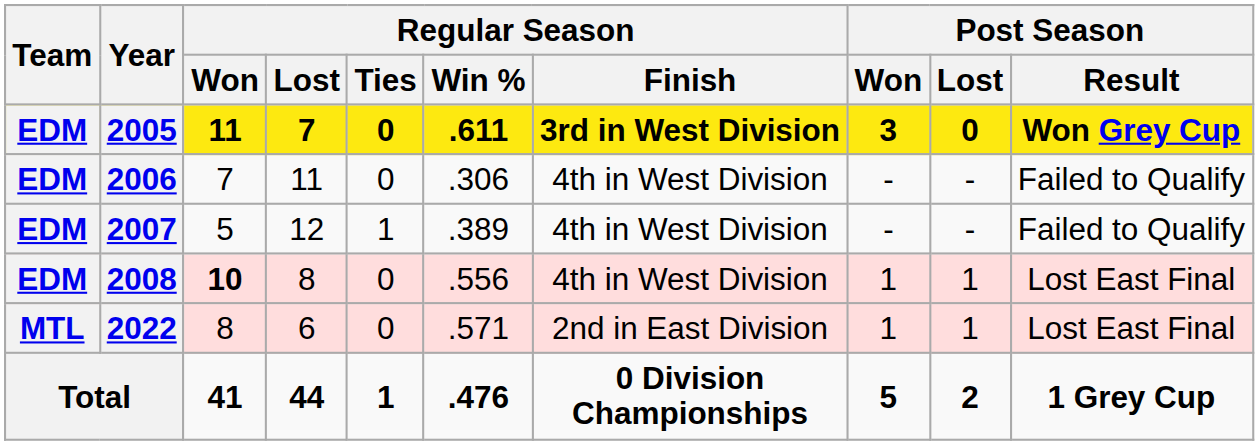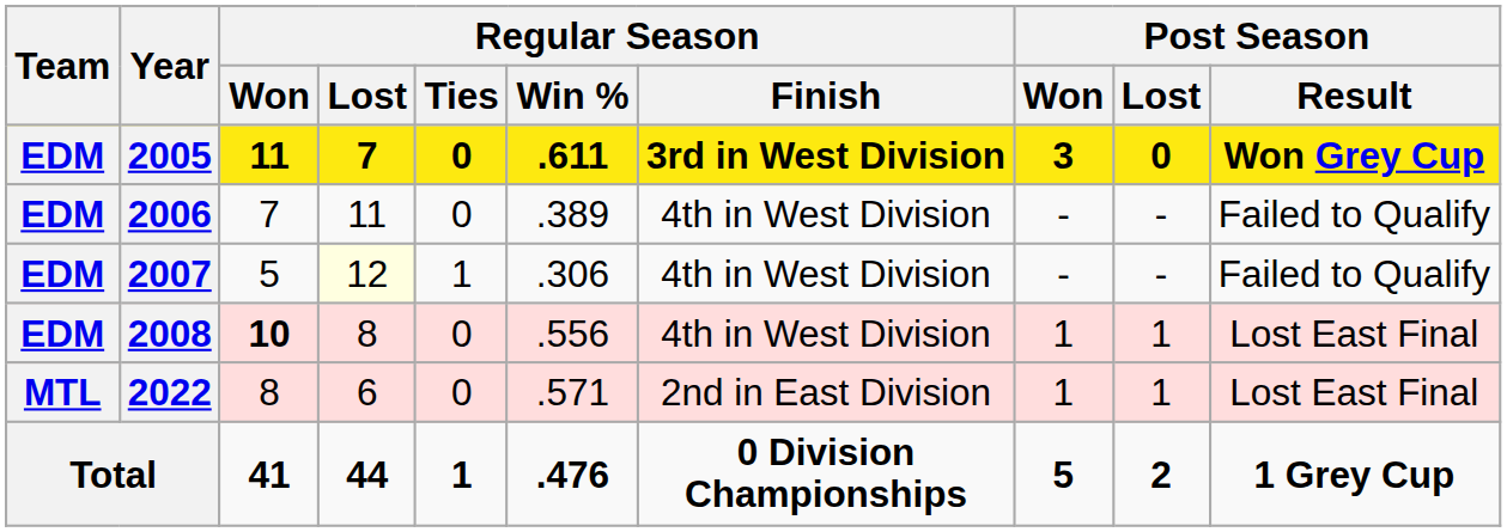2006 | Regular Season / Win %: .306 -> .389
2007 | Regular Season / Lost: no background -> lightyellow background
2007 | Regular Season / Win %: .389 -> .306
